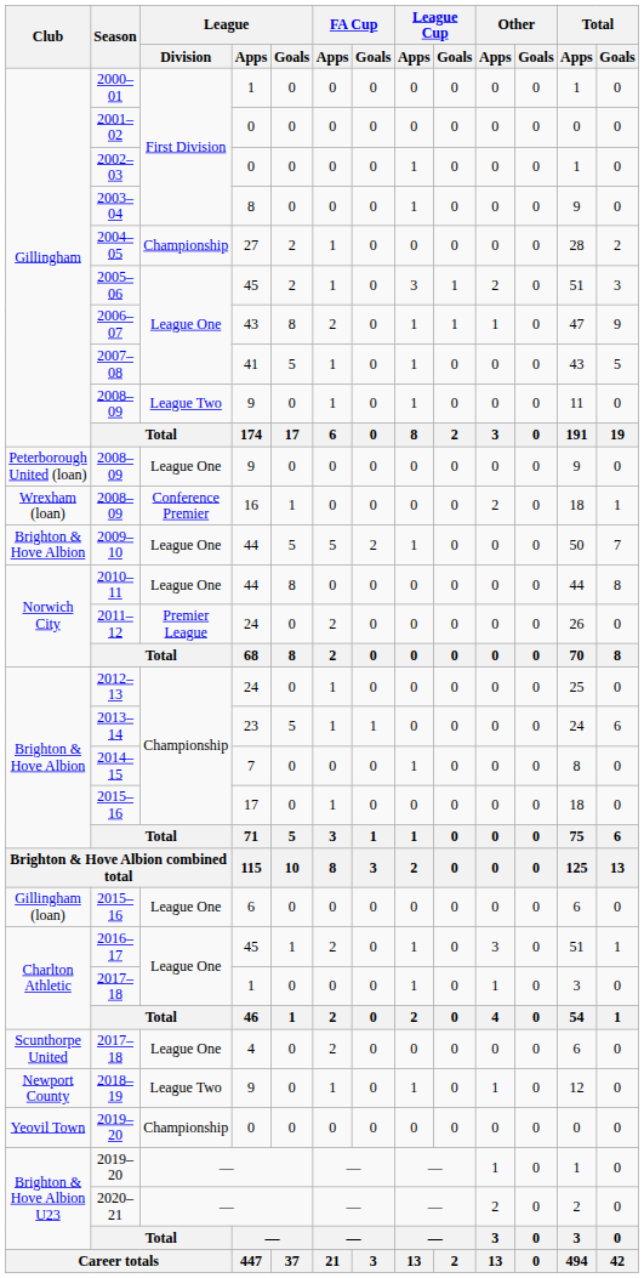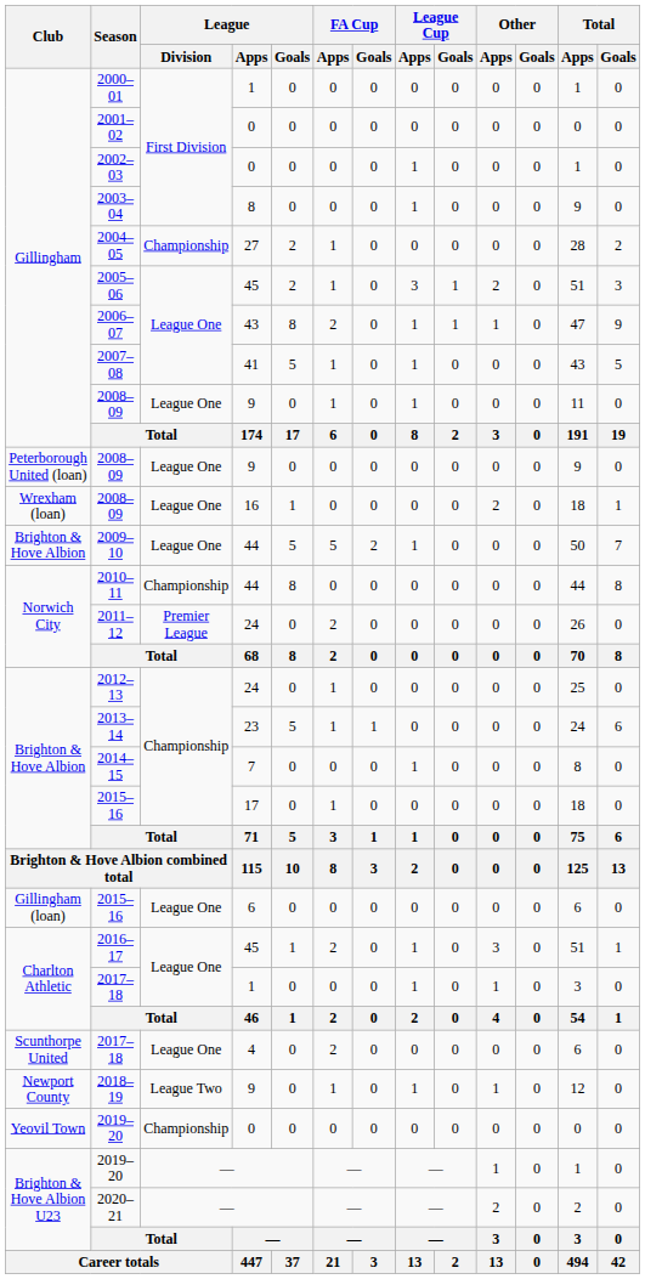Gillingham / 2008–09 | League / Division: League Two -> League One
Wrexham (loan) / 2008–09 | League / Division: Conference Premier -> League One
2010–11 | League / Division: League One -> Championship
